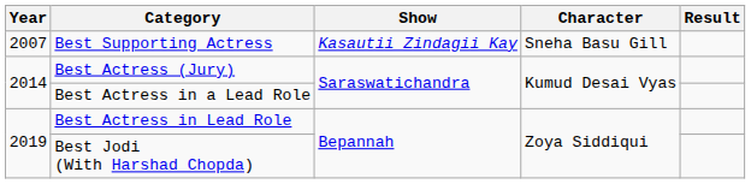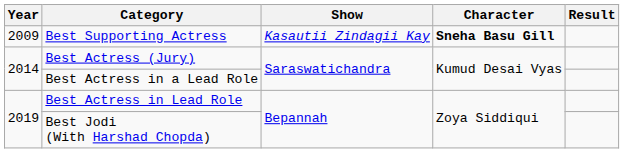Best Supporting Actress | Year: 2007 -> 2009
Best Supporting Actress | Character: normal -> bold
